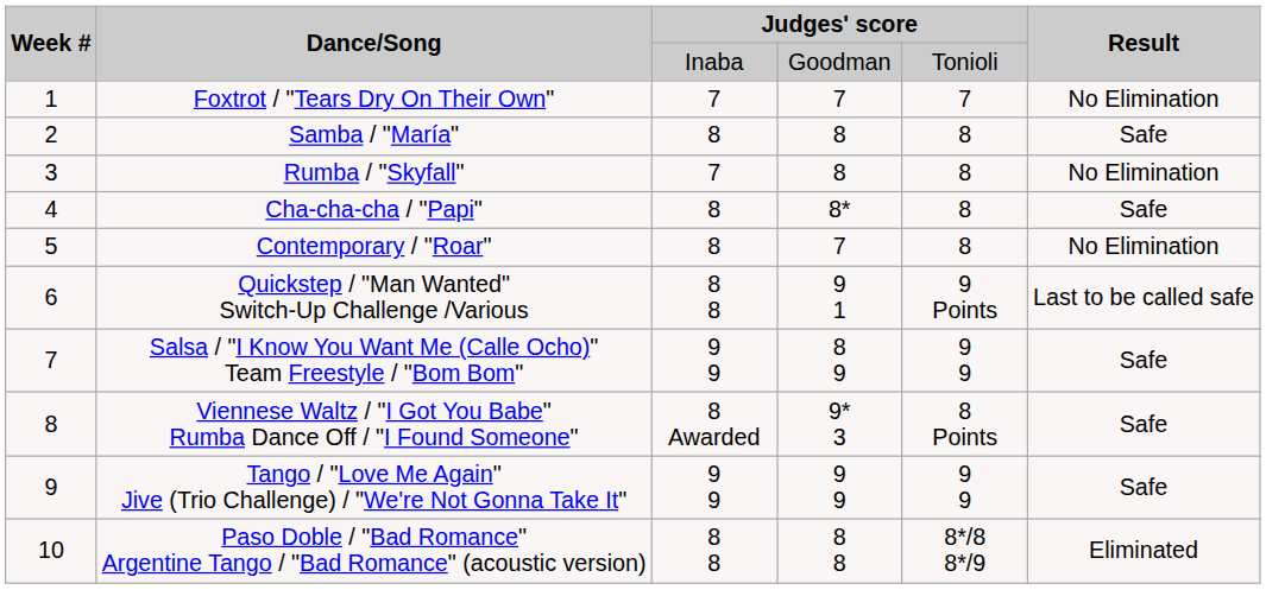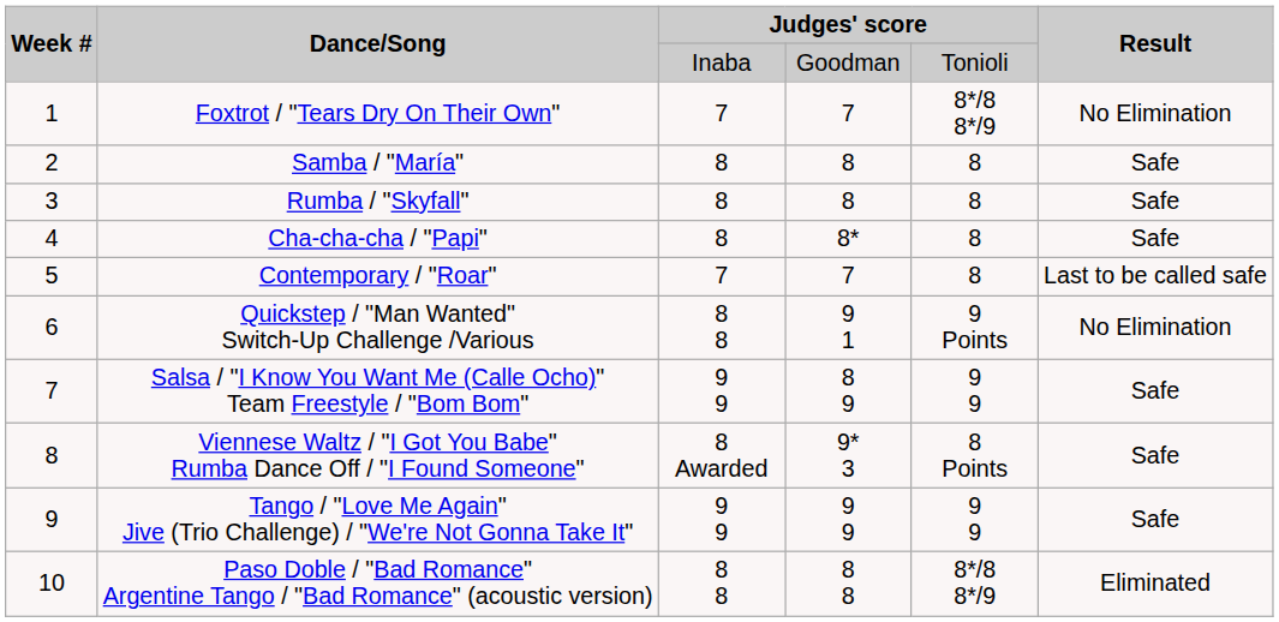Foxtrot / "Tears Dry On Their Own" | column 5: 7 -> 8*/8 8*/9
Rumba / "Skyfall" | column 3: 7 -> 8
Rumba / "Skyfall" | Result: No Elimination -> Safe
Contemporary / "Roar" | column 3: 8 -> 7
Contemporary / "Roar" | Result: No Elimination -> Last to be called safe
Quickstep / "Man Wanted" Switch-Up Challenge /Various | Result: Last to be called safe -> No Elimination
